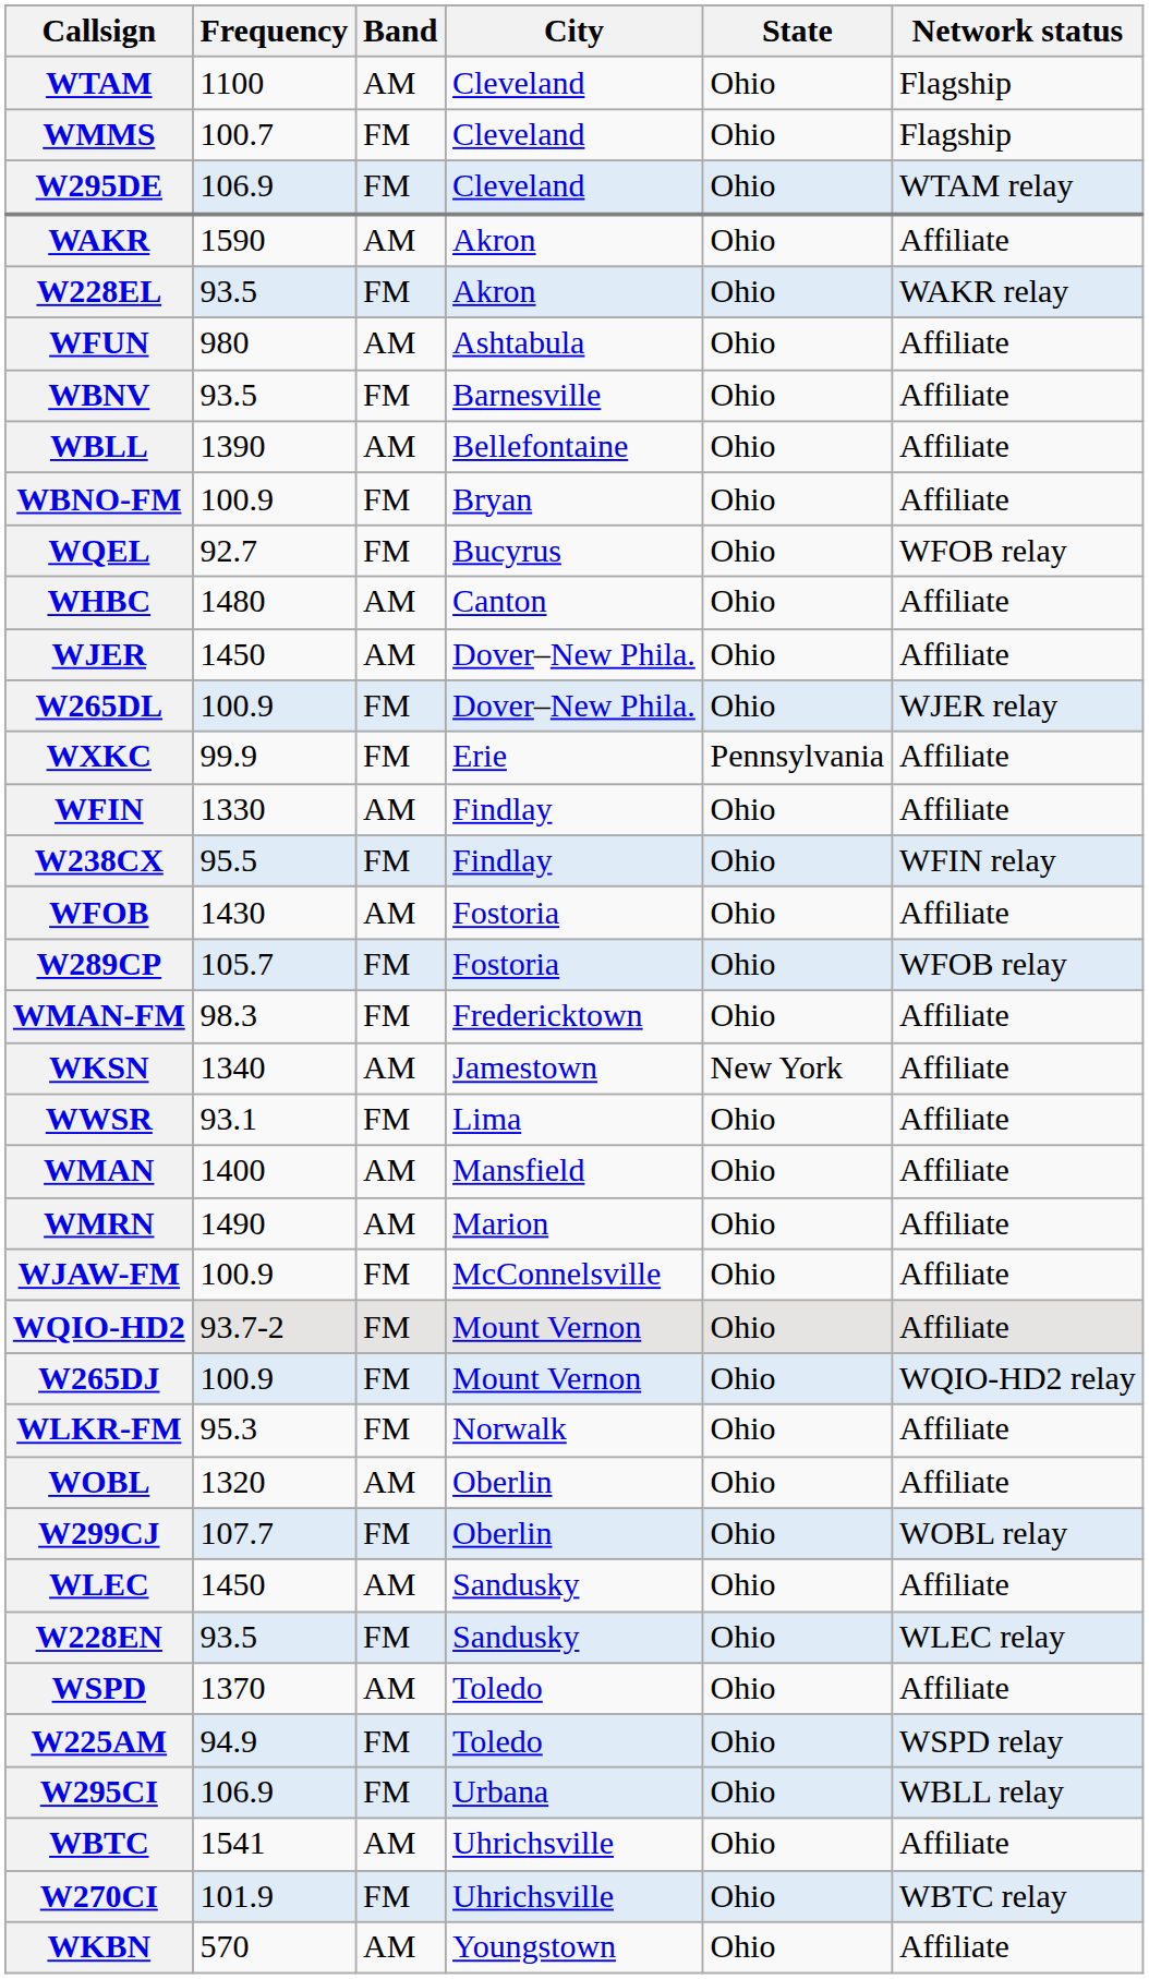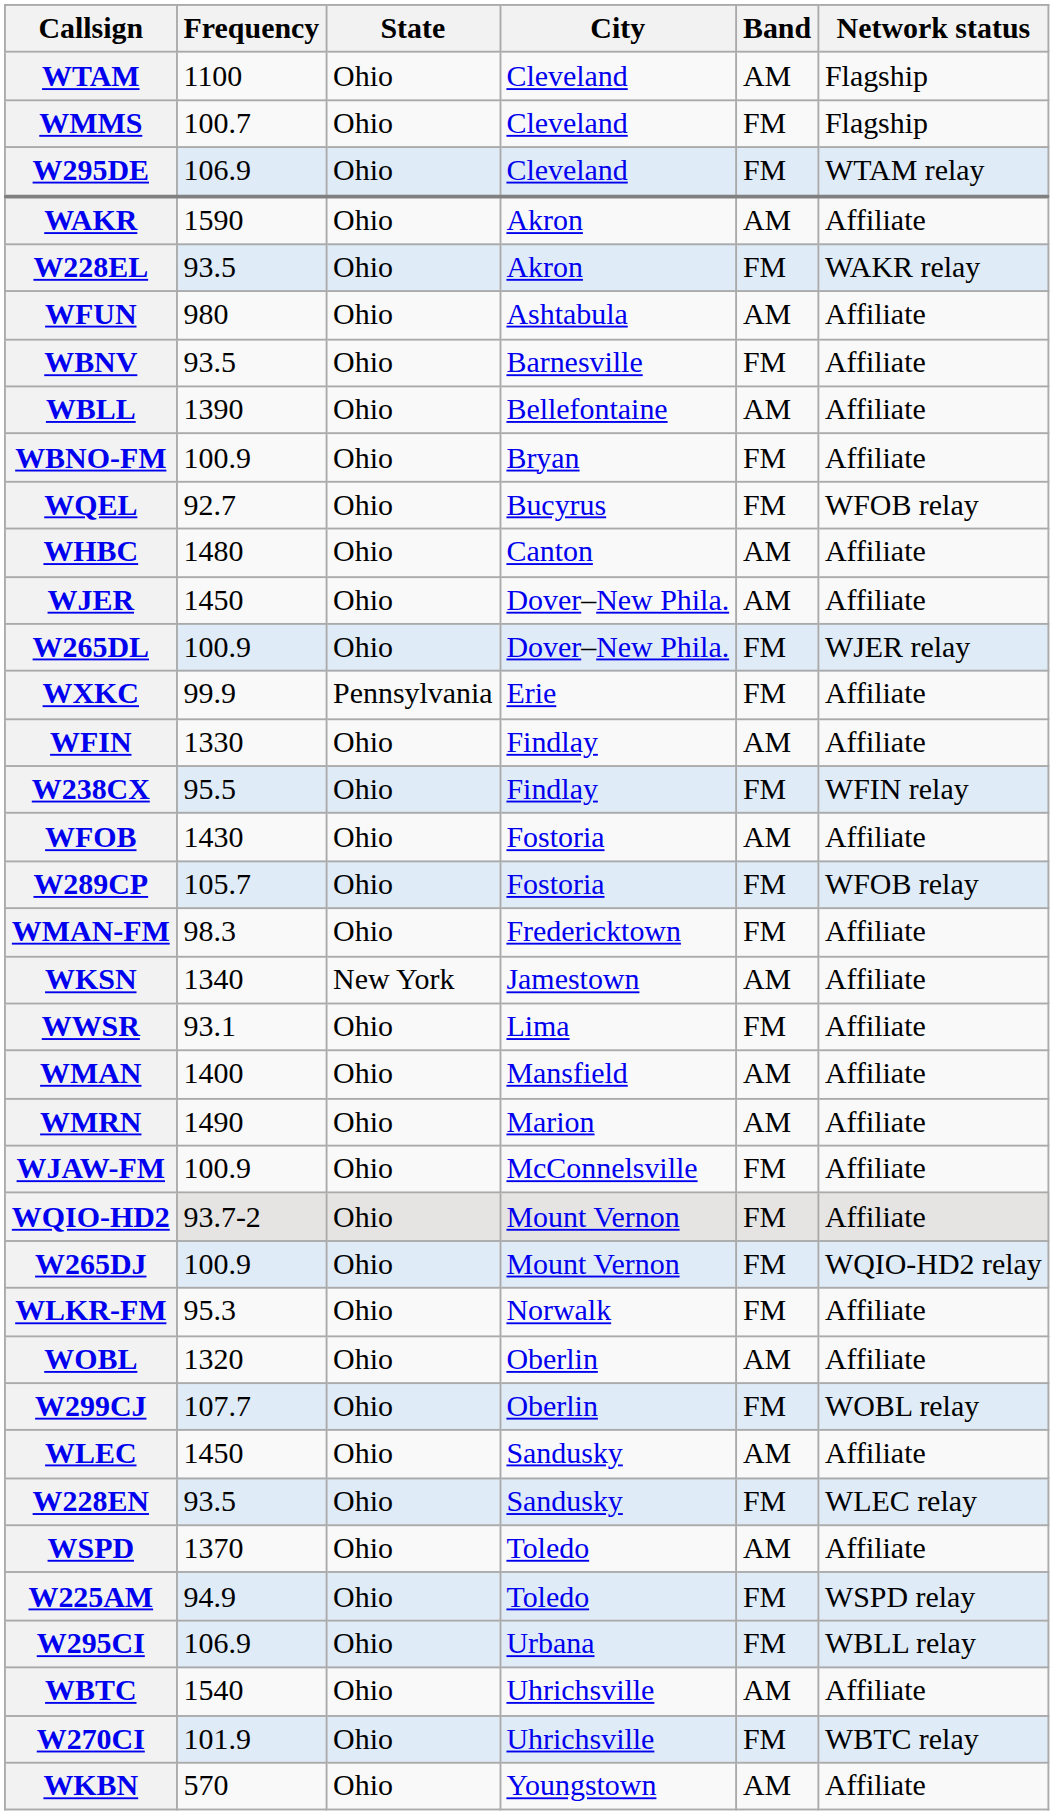columns swapped: Band <-> State
WBTC | Frequency: 1541 -> 1540
